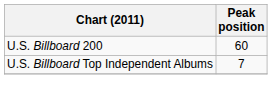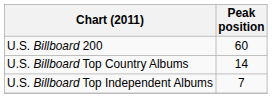+ row: U.S. Billboard Top Country Albums | 14
